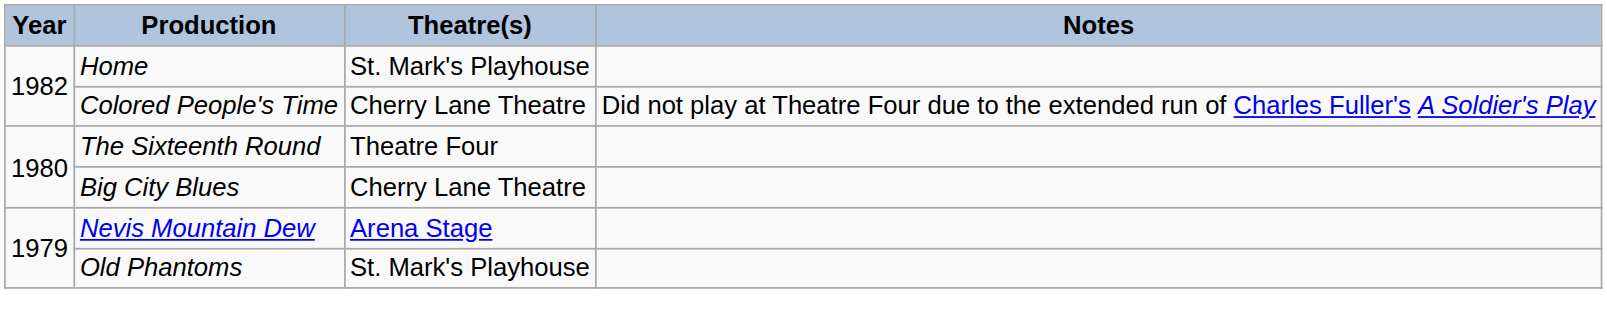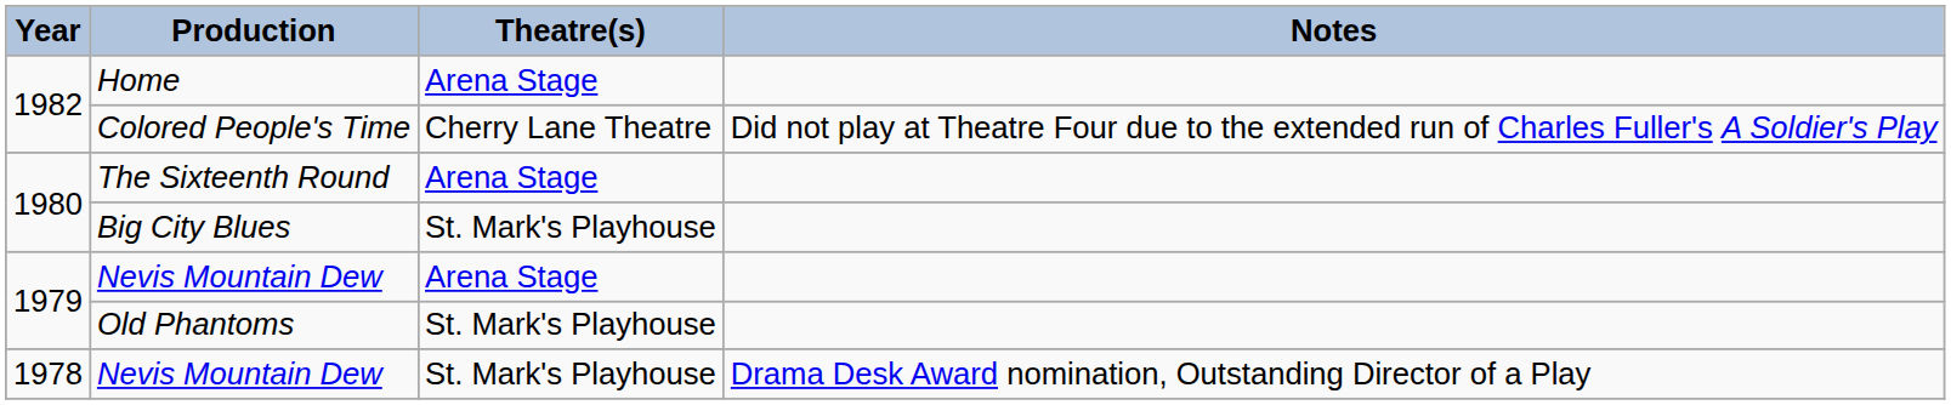Home | Theatre(s): St. Mark's Playhouse -> Arena Stage
The Sixteenth Round | Theatre(s): Theatre Four -> Arena Stage
Big City Blues | Theatre(s): Cherry Lane Theatre -> St. Mark's Playhouse
+ row: 1978 | Nevis Mountain Dew | St. Mark's Playhouse | Drama Desk Award nomination, Outstanding Director of a Play
